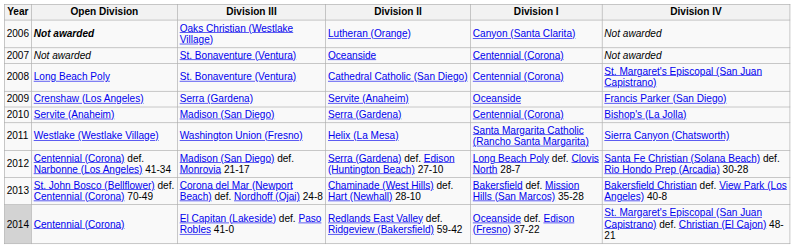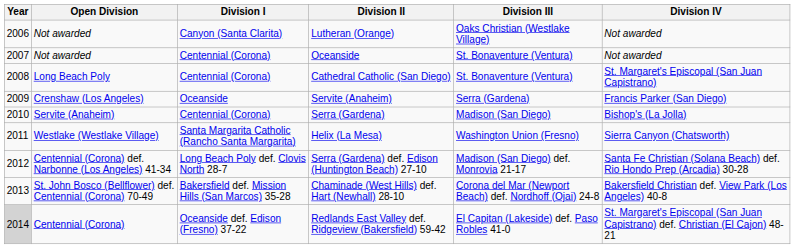columns swapped: Division I <-> Division III
Lutheran (Orange) | Open Division: bold -> normal
